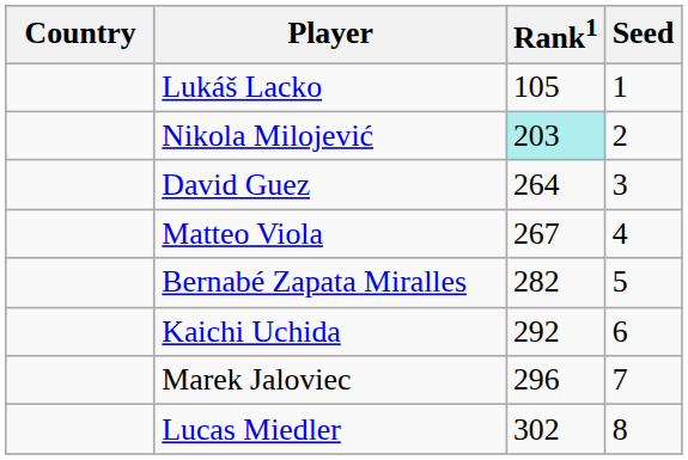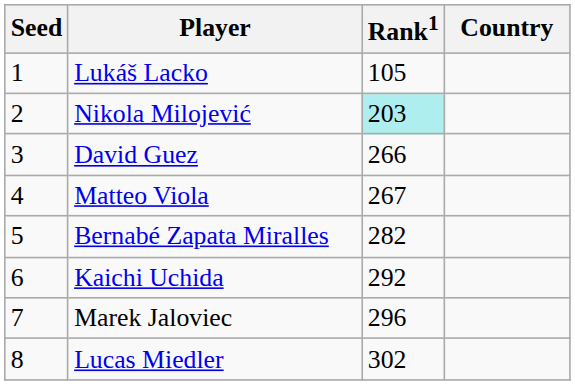columns swapped: Country <-> Seed
David Guez | Rank1: 264 -> 266
